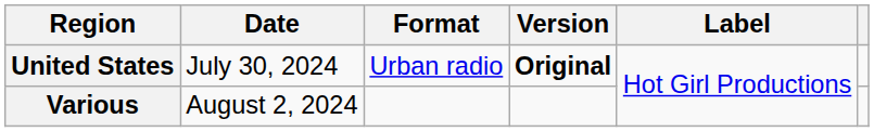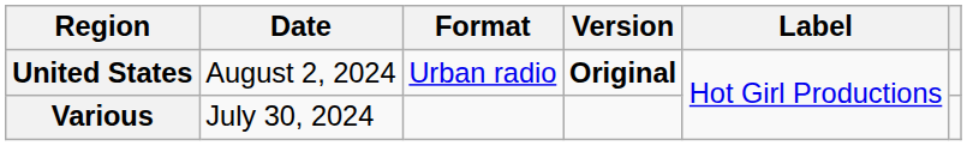United States | Date: July 30, 2024 -> August 2, 2024
Various | Date: August 2, 2024 -> July 30, 2024
